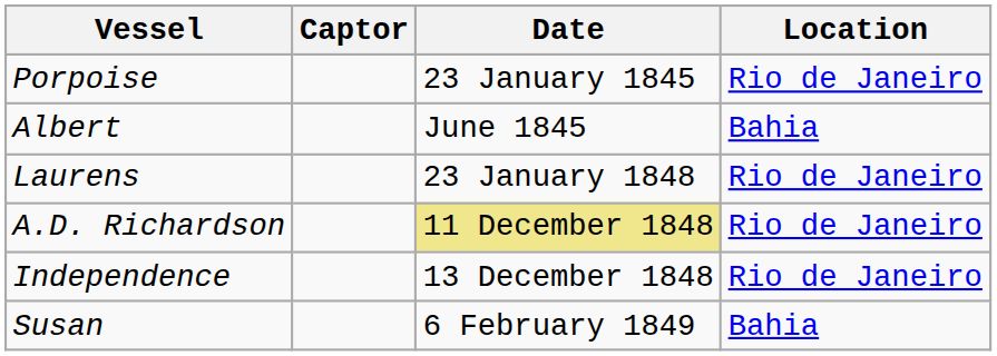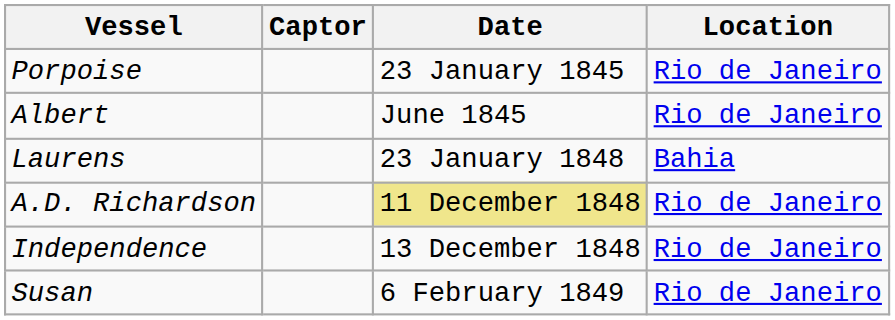Albert | Location: Bahia -> Rio de Janeiro
Laurens | Location: Rio de Janeiro -> Bahia
Susan | Location: Bahia -> Rio de Janeiro
